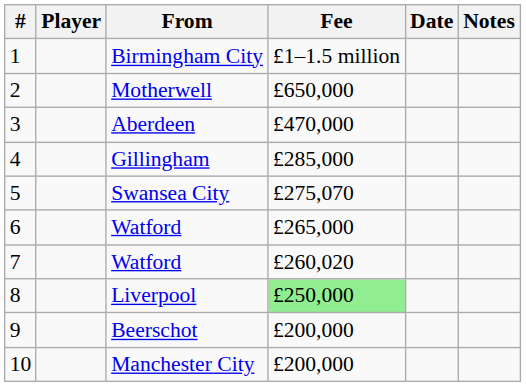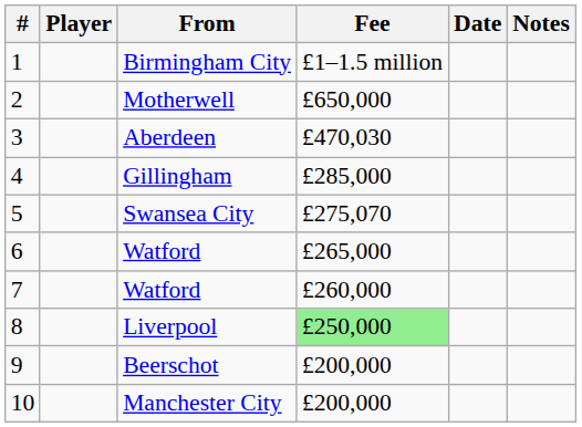Aberdeen | Fee: £470,000 -> £470,030
7 / Watford | Fee: £260,020 -> £260,000
